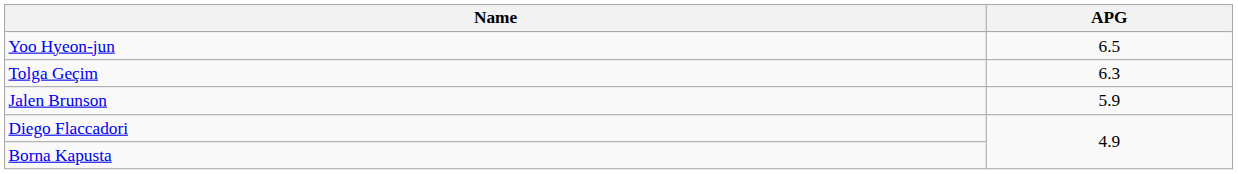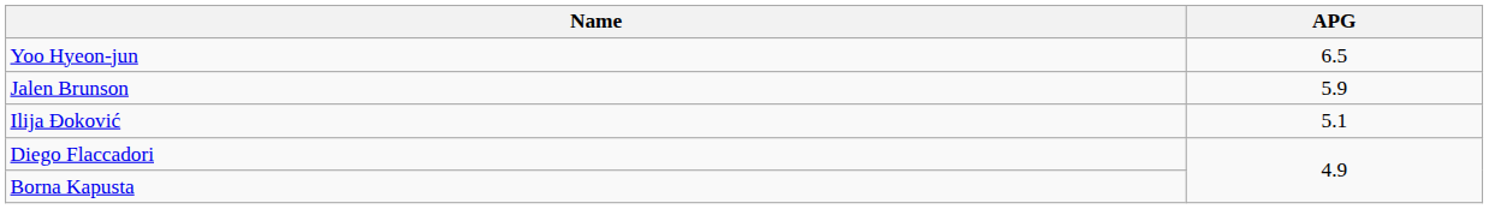- row: Tolga Geçim | 6.3
+ row: Ilija Đoković | 5.1
